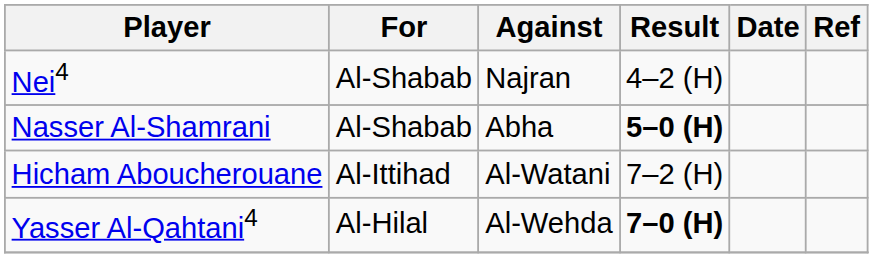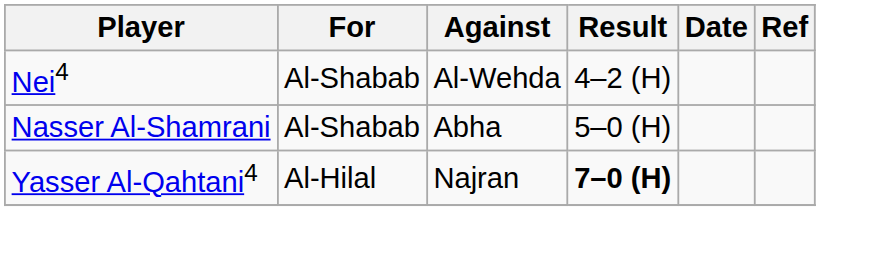Nei4 | Against: Najran -> Al-Wehda
Nasser Al-Shamrani | Result: bold -> normal
- row: Hicham Aboucherouane | Al-Ittihad | Al-Watani | 7–2 (H)
Yasser Al-Qahtani4 | Against: Al-Wehda -> Najran
